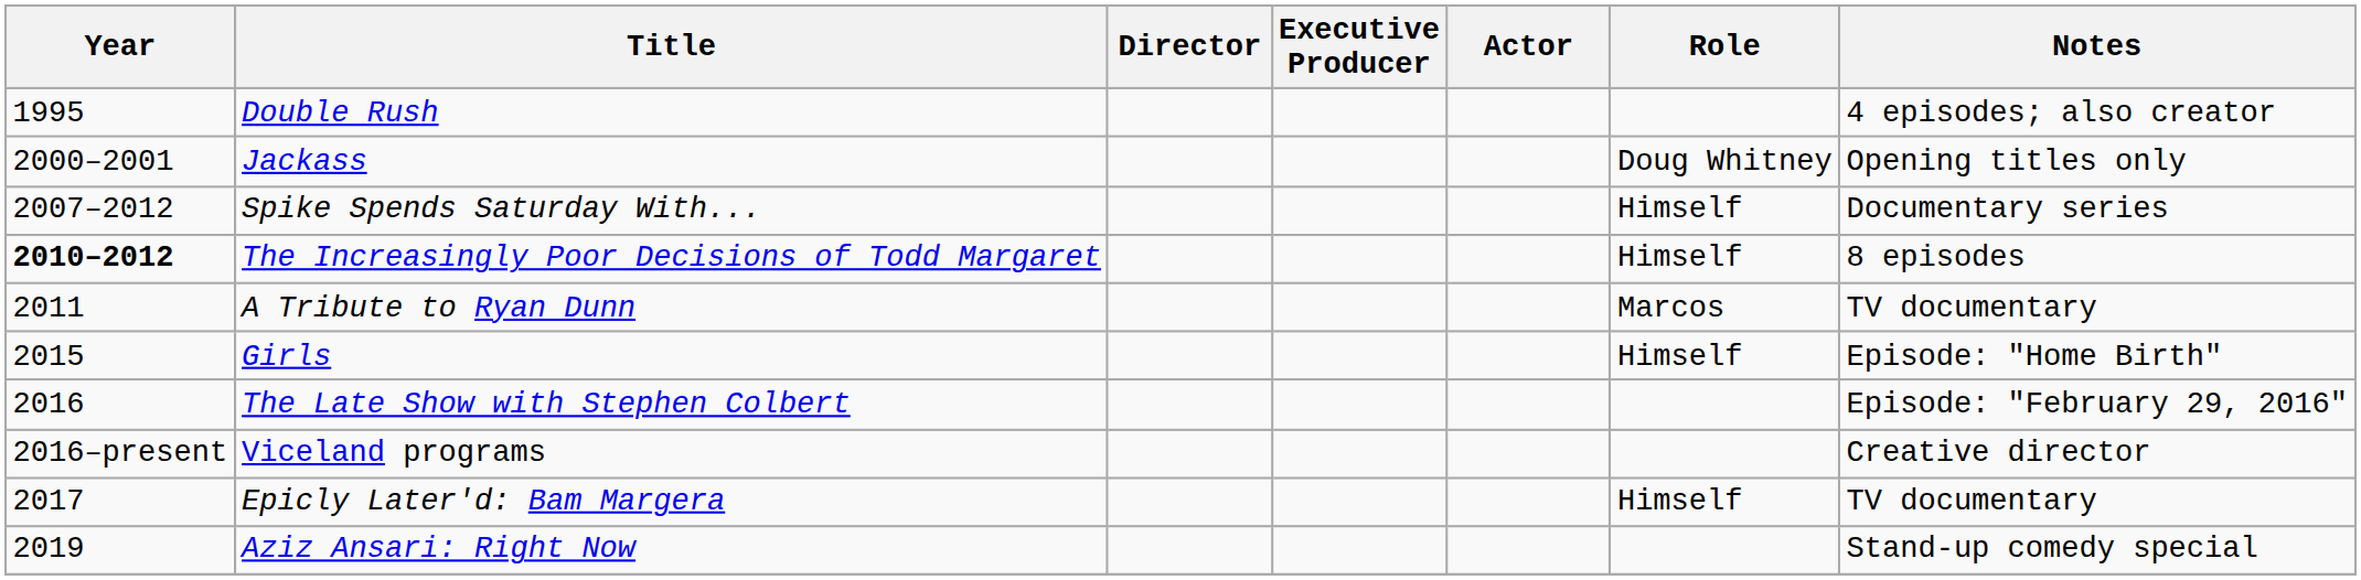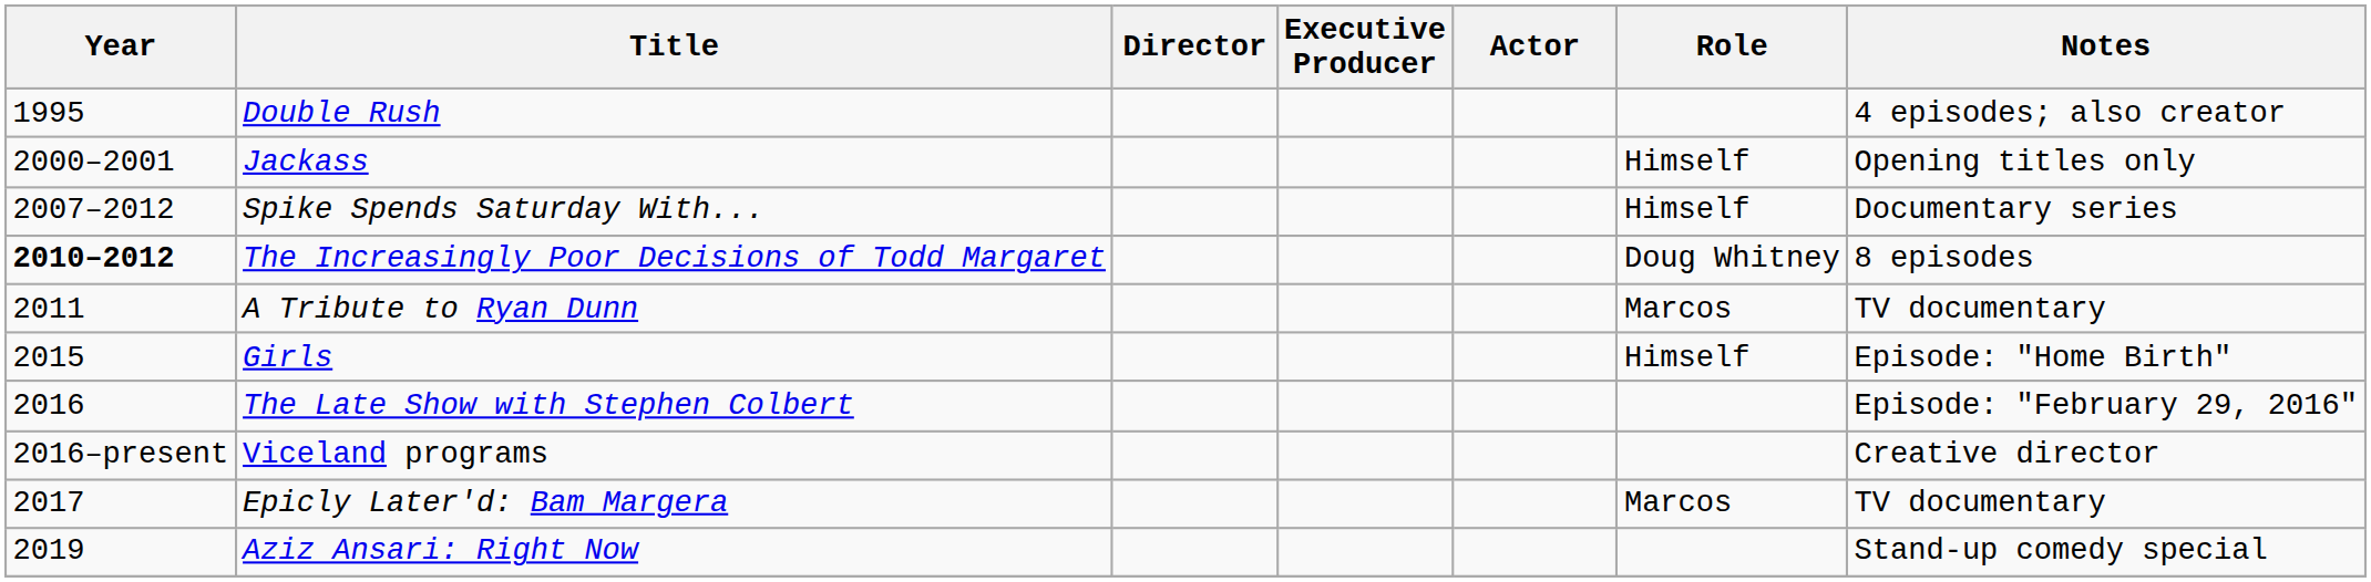Jackass | Role: Doug Whitney -> Himself
The Increasingly Poor Decisions of Todd Margaret | Role: Himself -> Doug Whitney
Epicly Later'd: Bam Margera | Role: Himself -> Marcos
